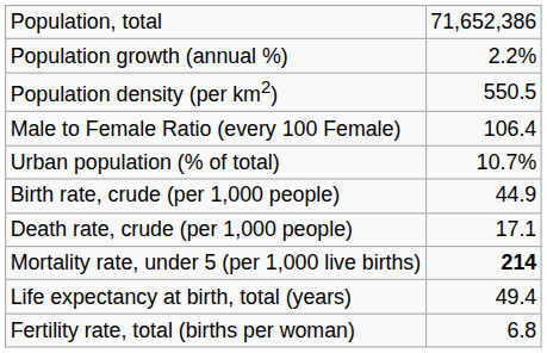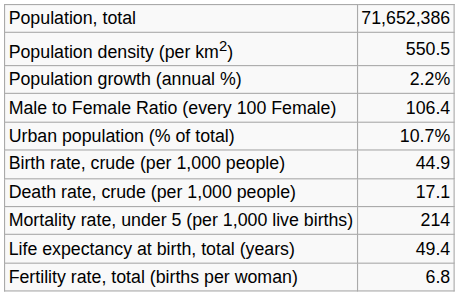rows swapped: Population density (per km2) <-> Population growth (annual %)
Mortality rate, under 5 (per 1,000 live births) | column 2: bold -> normal
